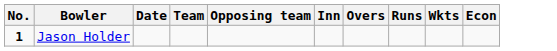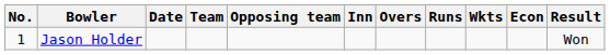+ column: Result | Won
Jason Holder | No.: bold -> normal
